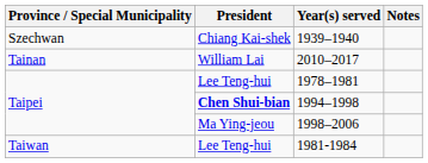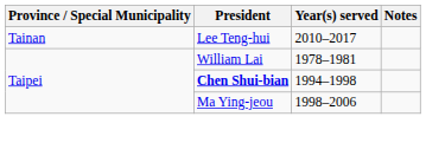- row: Szechwan | Chiang Kai-shek | 1939–1940
2010–2017 | President: William Lai -> Lee Teng-hui
1978–1981 | President: Lee Teng-hui -> William Lai
- row: Taiwan | Lee Teng-hui | 1981-1984
